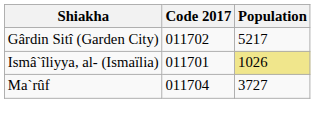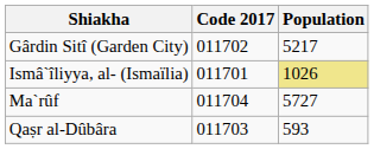Ma`rûf | Population: 3727 -> 5727
+ row: Qaṣr al-Dûbâra | 011703 | 593
